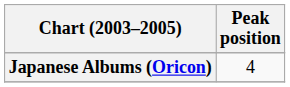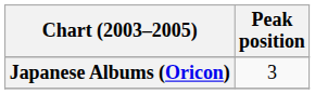Japanese Albums (Oricon) | Peak position: 4 -> 3
